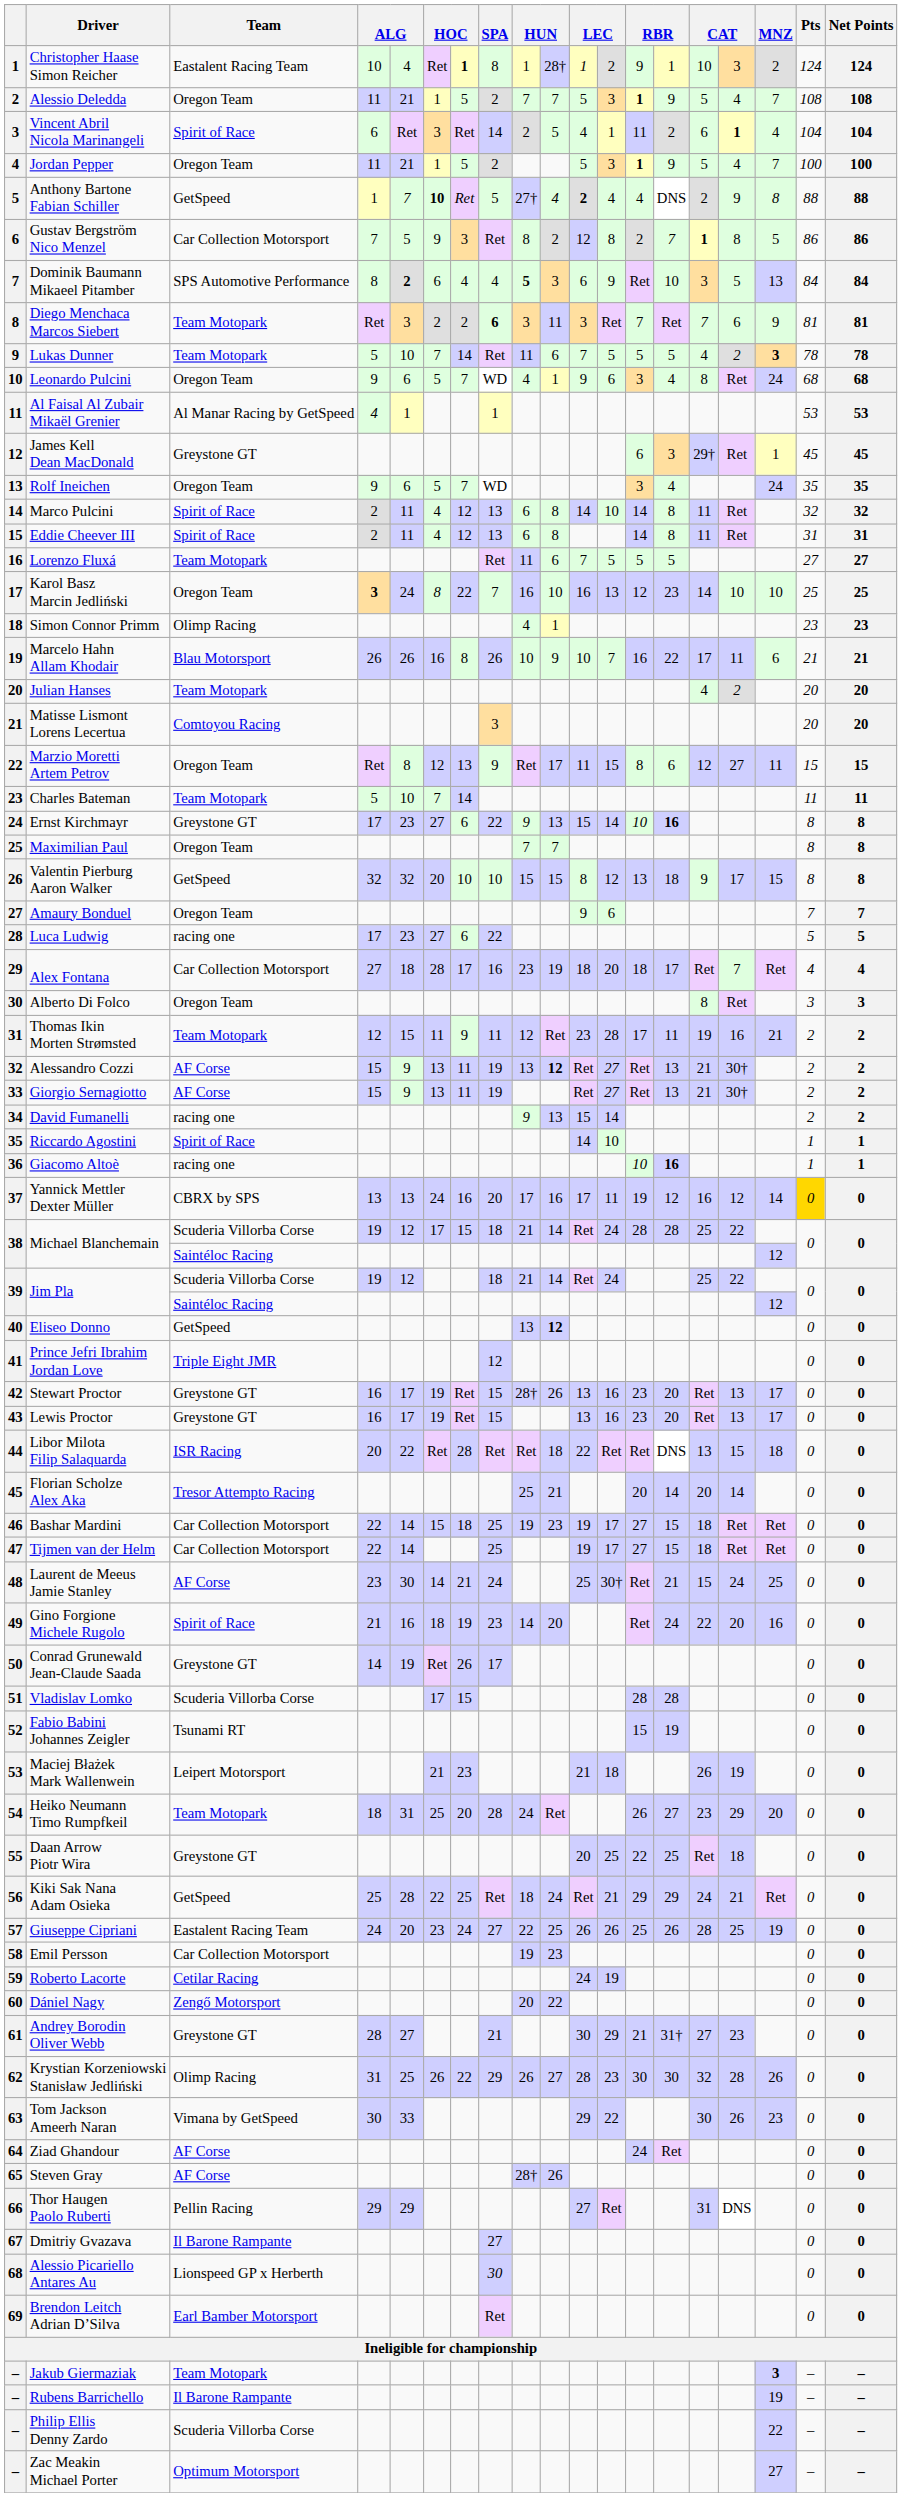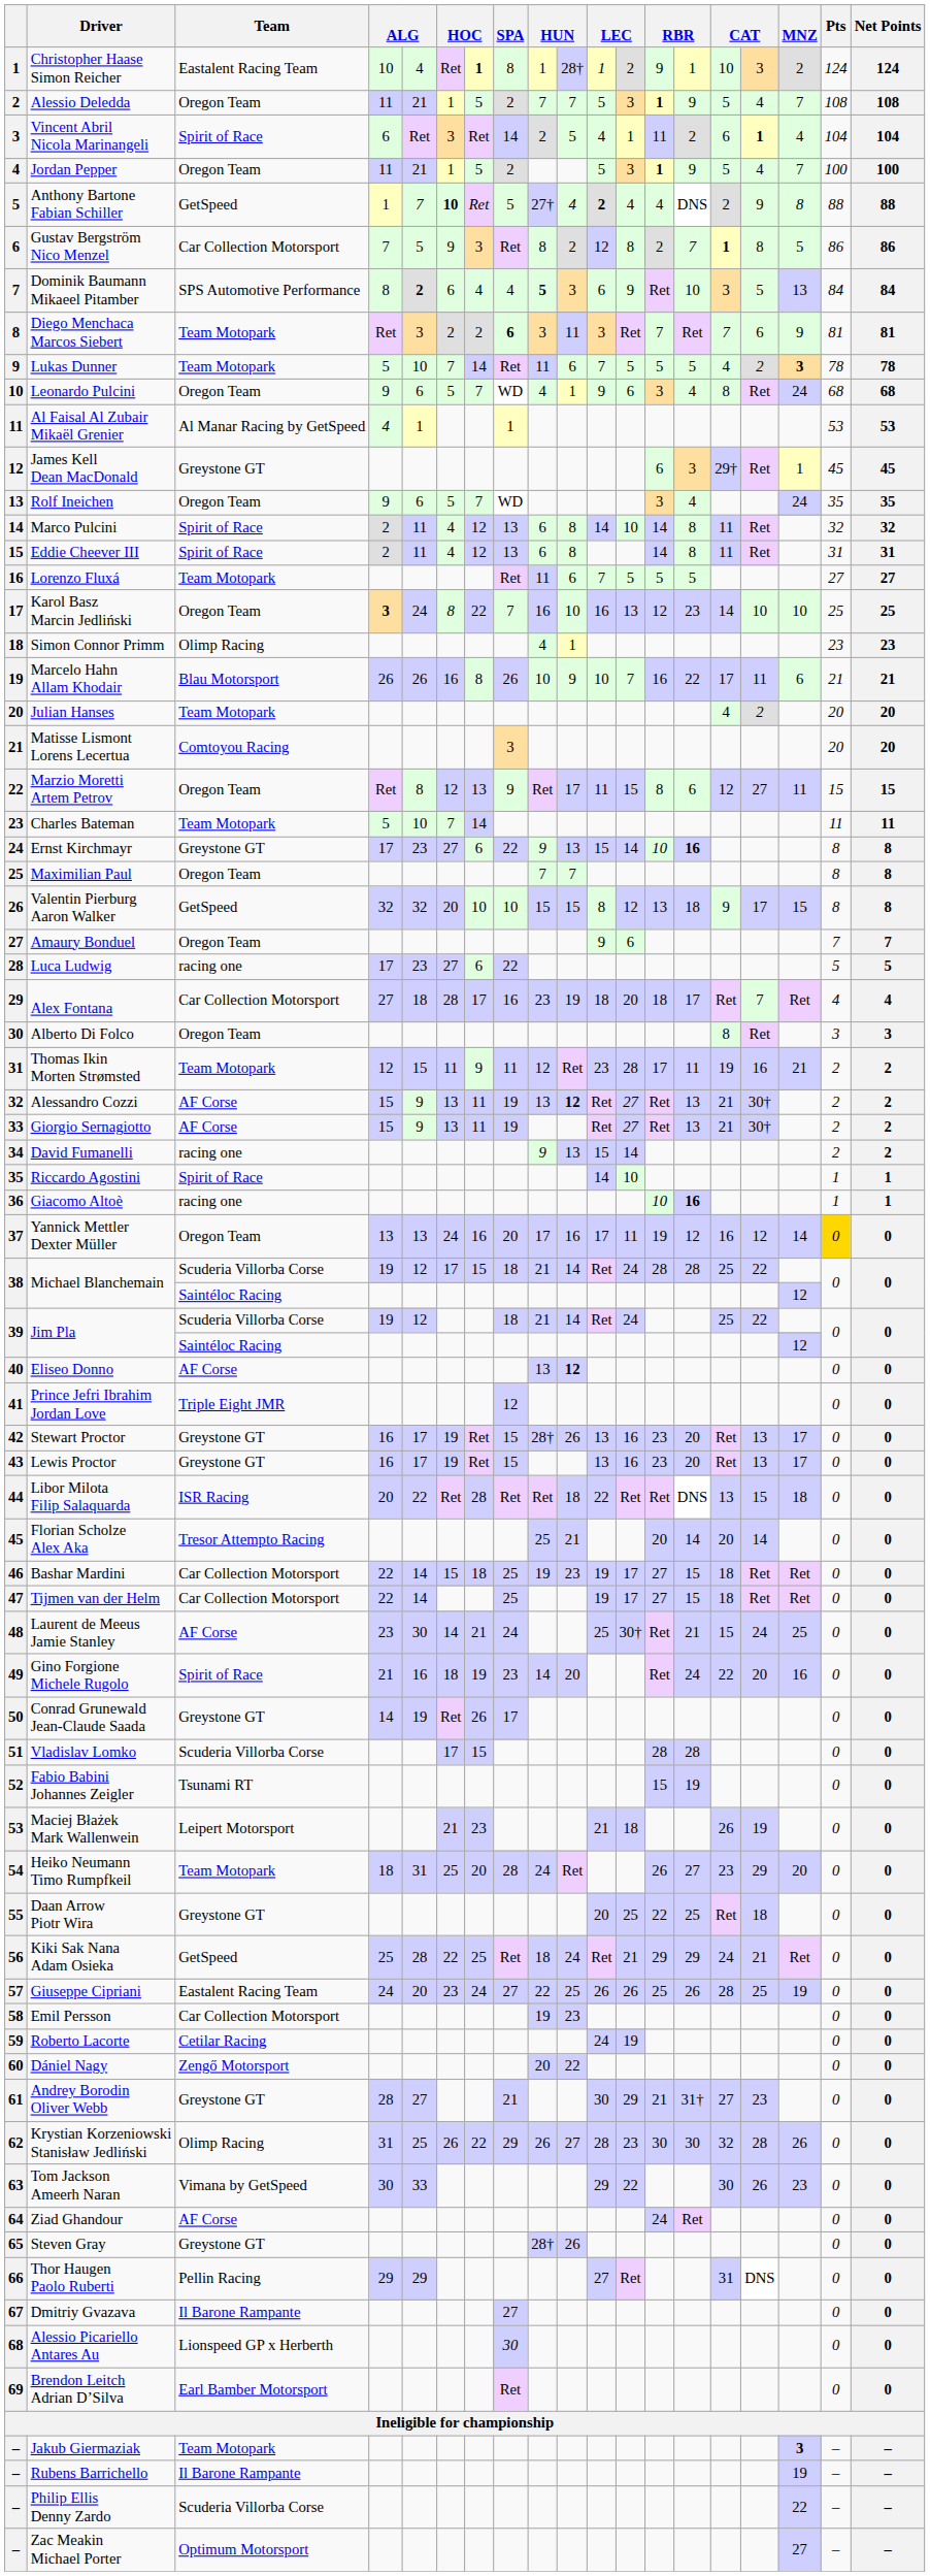Yannick Mettler Dexter Müller | Team: CBRX by SPS -> Oregon Team
Eliseo Donno | Team: GetSpeed -> AF Corse
Steven Gray | Team: AF Corse -> Greystone GT
